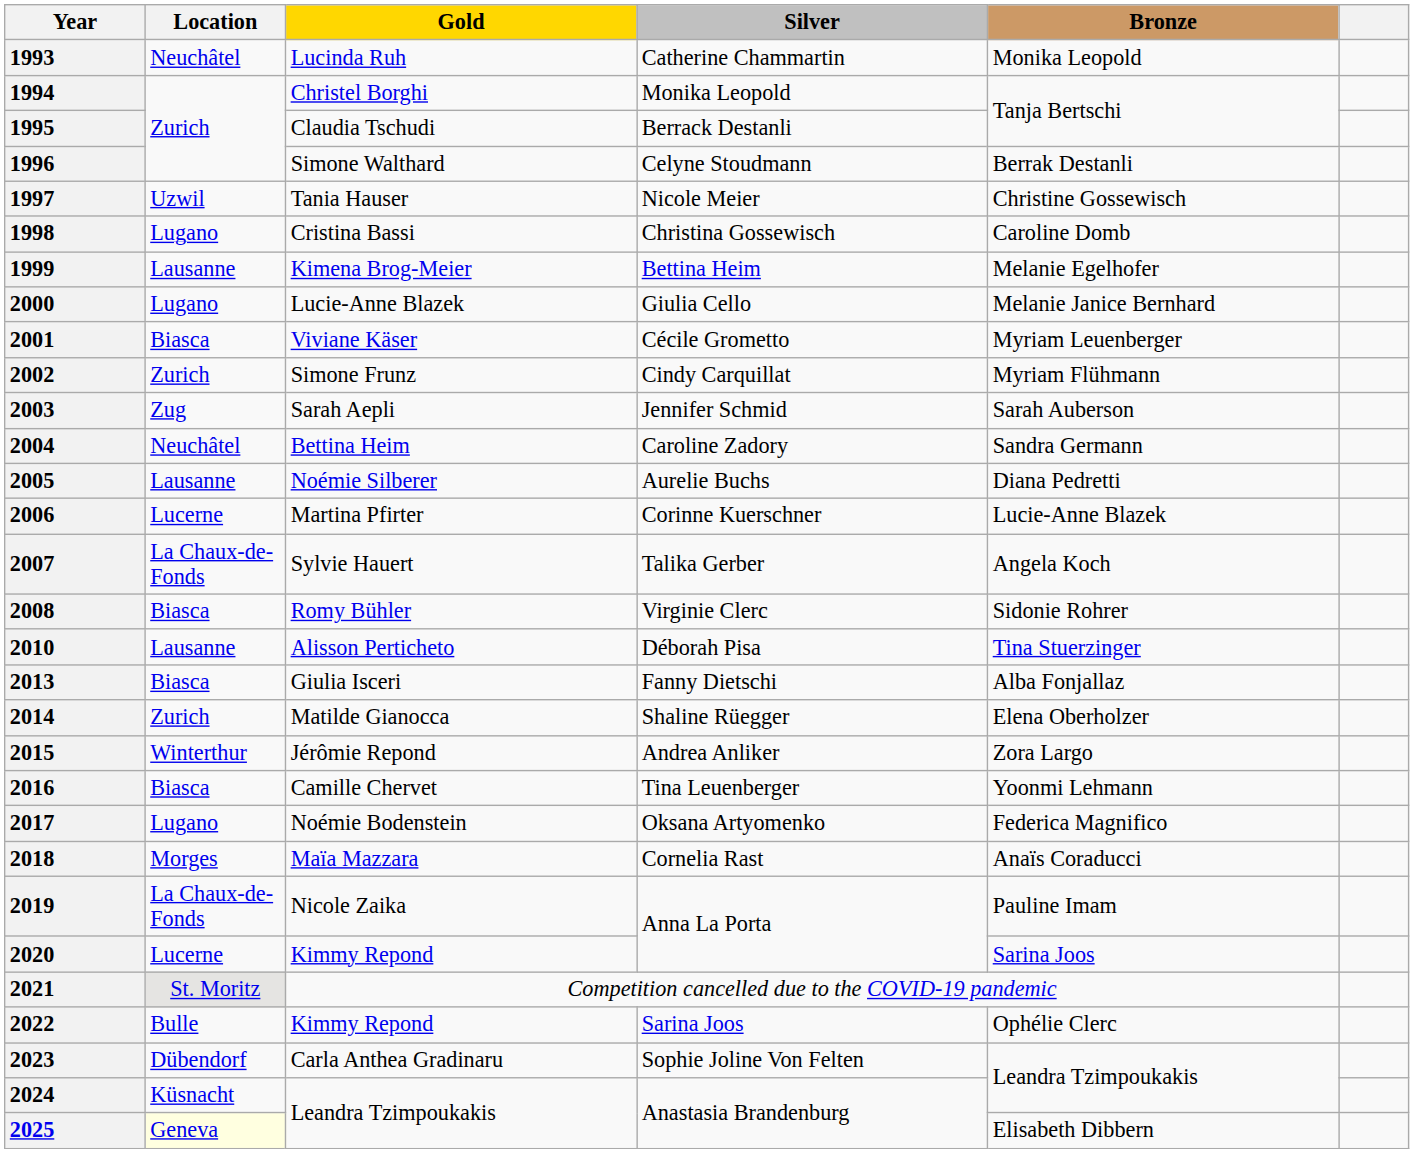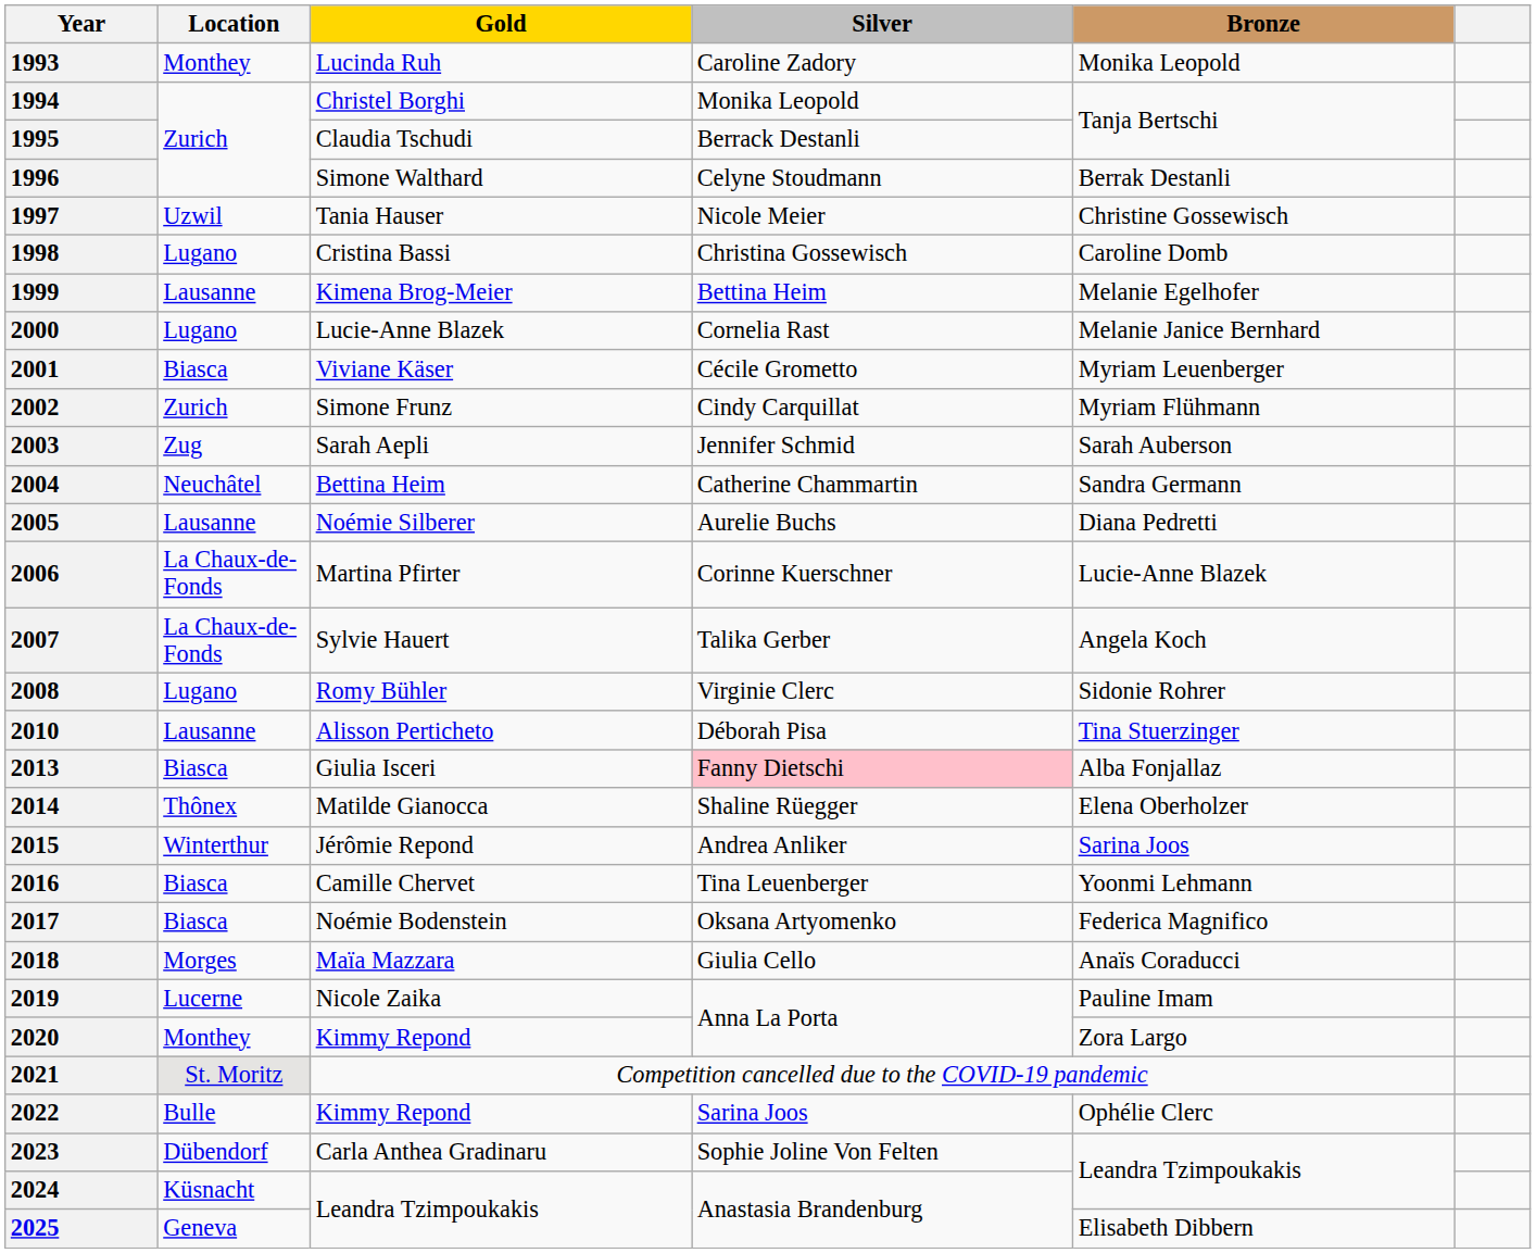1993 | Location: Neuchâtel -> Monthey
1993 | Silver: Catherine Chammartin -> Caroline Zadory
2000 | Silver: Giulia Cello -> Cornelia Rast
2004 | Silver: Caroline Zadory -> Catherine Chammartin
2006 | Location: Lucerne -> La Chaux-de-Fonds
2008 | Location: Biasca -> Lugano
2013 | Silver: no background -> pink background
2014 | Location: Zurich -> Thônex
2015 | Bronze: Zora Largo -> Sarina Joos
2017 | Location: Lugano -> Biasca
2018 | Silver: Cornelia Rast -> Giulia Cello
2019 | Location: La Chaux-de-Fonds -> Lucerne
2020 | Location: Lucerne -> Monthey
2020 | Bronze: Sarina Joos -> Zora Largo
2025 | Location: lightyellow background -> no background
